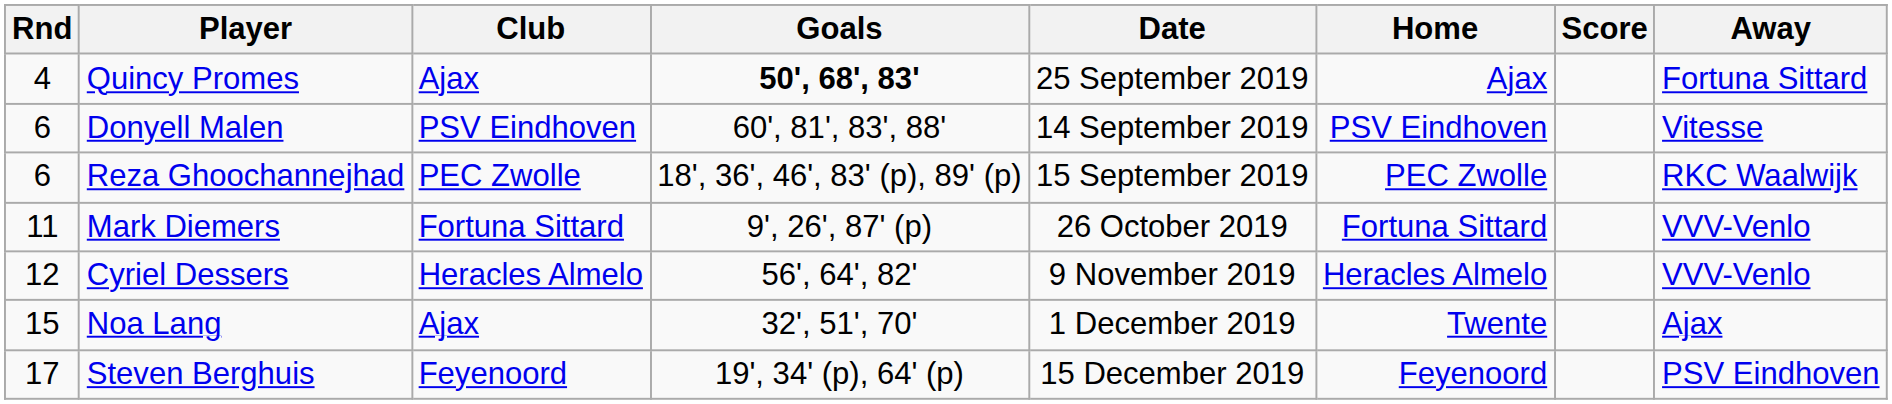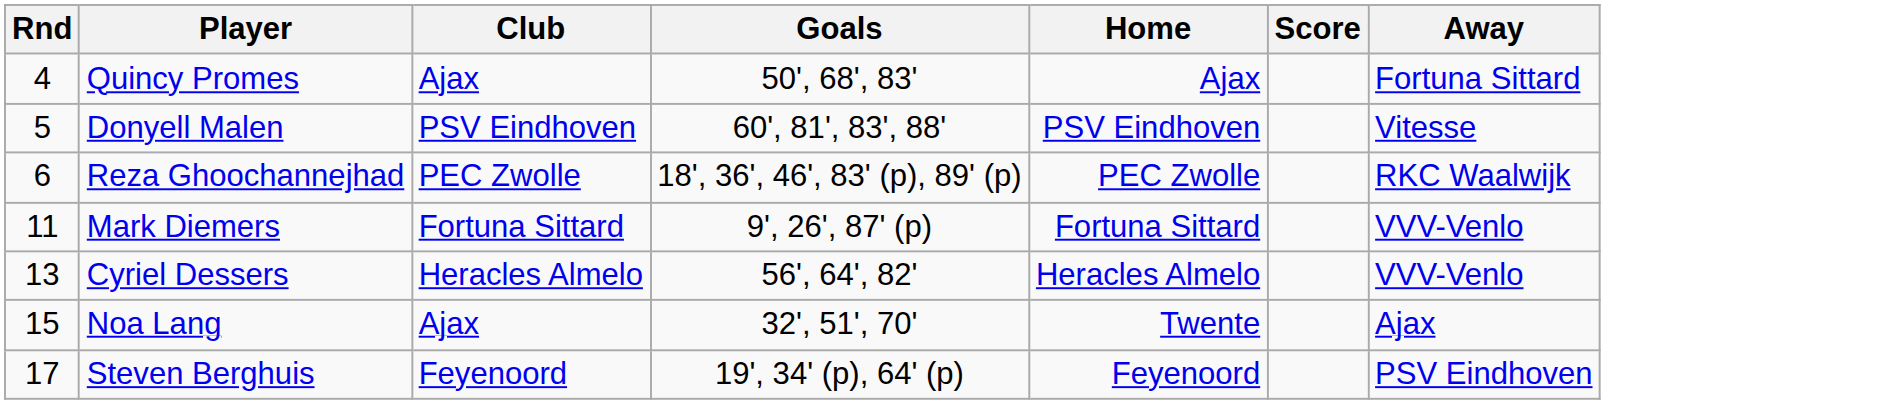- column: Date | 25 September 2019 | 14 September 2019 | 15 September 2019 | 26 October 2019 | 9 November 2019 | 1 December 2019 | 15 December 2019
Quincy Promes | Goals: bold -> normal
Donyell Malen | Rnd: 6 -> 5
Cyriel Dessers | Rnd: 12 -> 13
